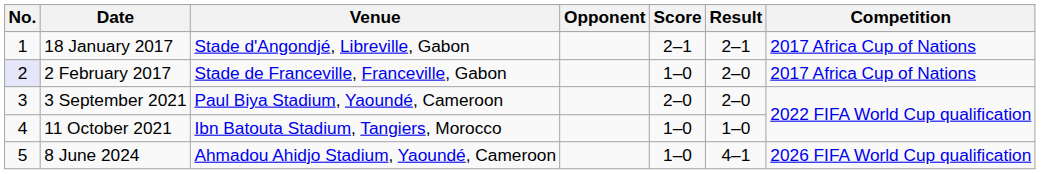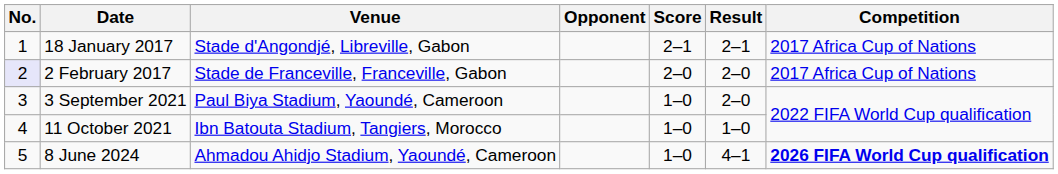2 February 2017 | Score: 1–0 -> 2–0
3 September 2021 | Score: 2–0 -> 1–0
8 June 2024 | Competition: normal -> bold
